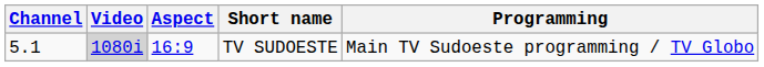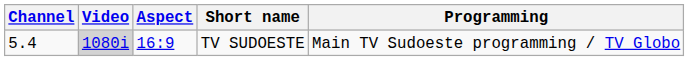TV SUDOESTE | Channel: 5.1 -> 5.4
